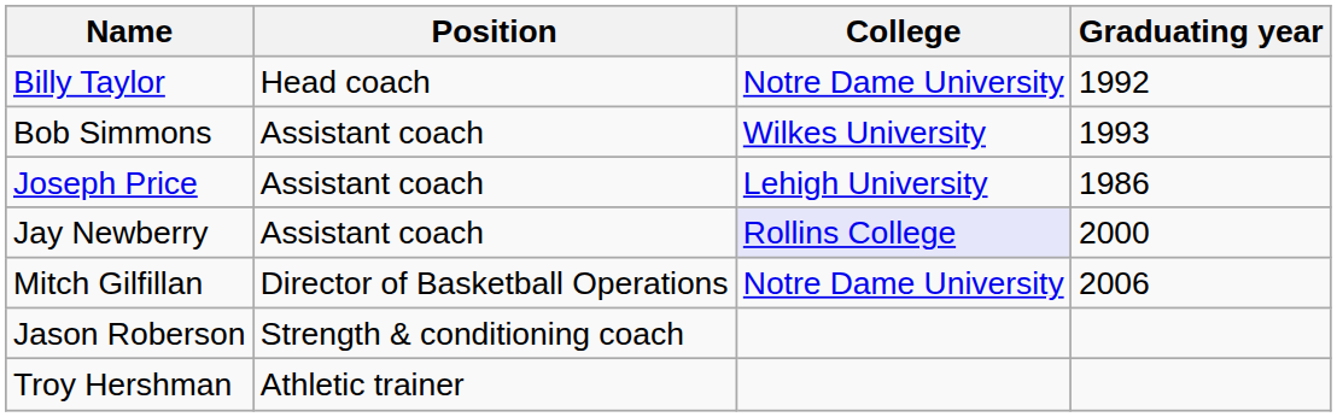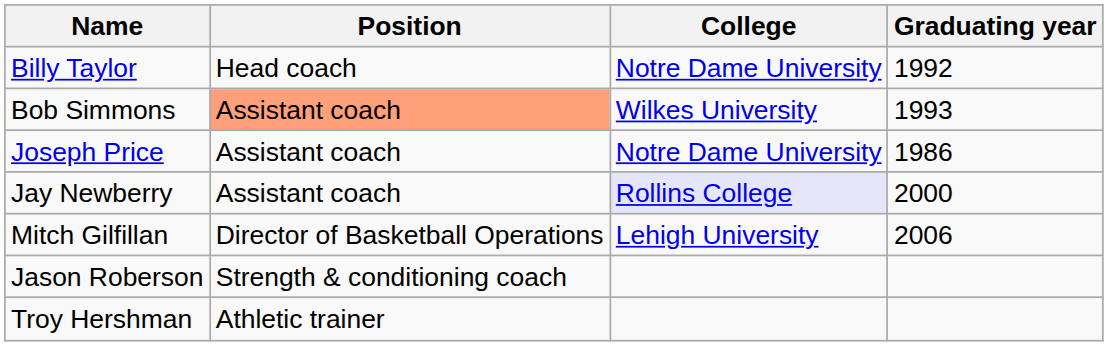Bob Simmons | Position: no background -> lightsalmon background
Joseph Price | College: Lehigh University -> Notre Dame University
Mitch Gilfillan | College: Notre Dame University -> Lehigh University
